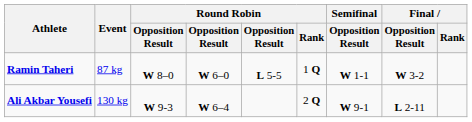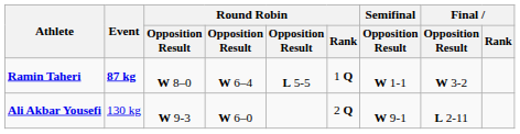Ramin Taheri | Event: normal -> bold
Ramin Taheri | column 4: W 6–0 -> W 6–4
Ali Akbar Yousefi | column 4: W 6–4 -> W 6–0
